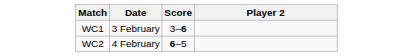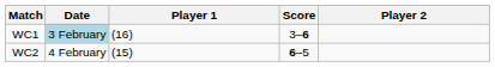+ column: Player 1 | (16) | (15)
WC1 | Date: no background -> lightblue background
